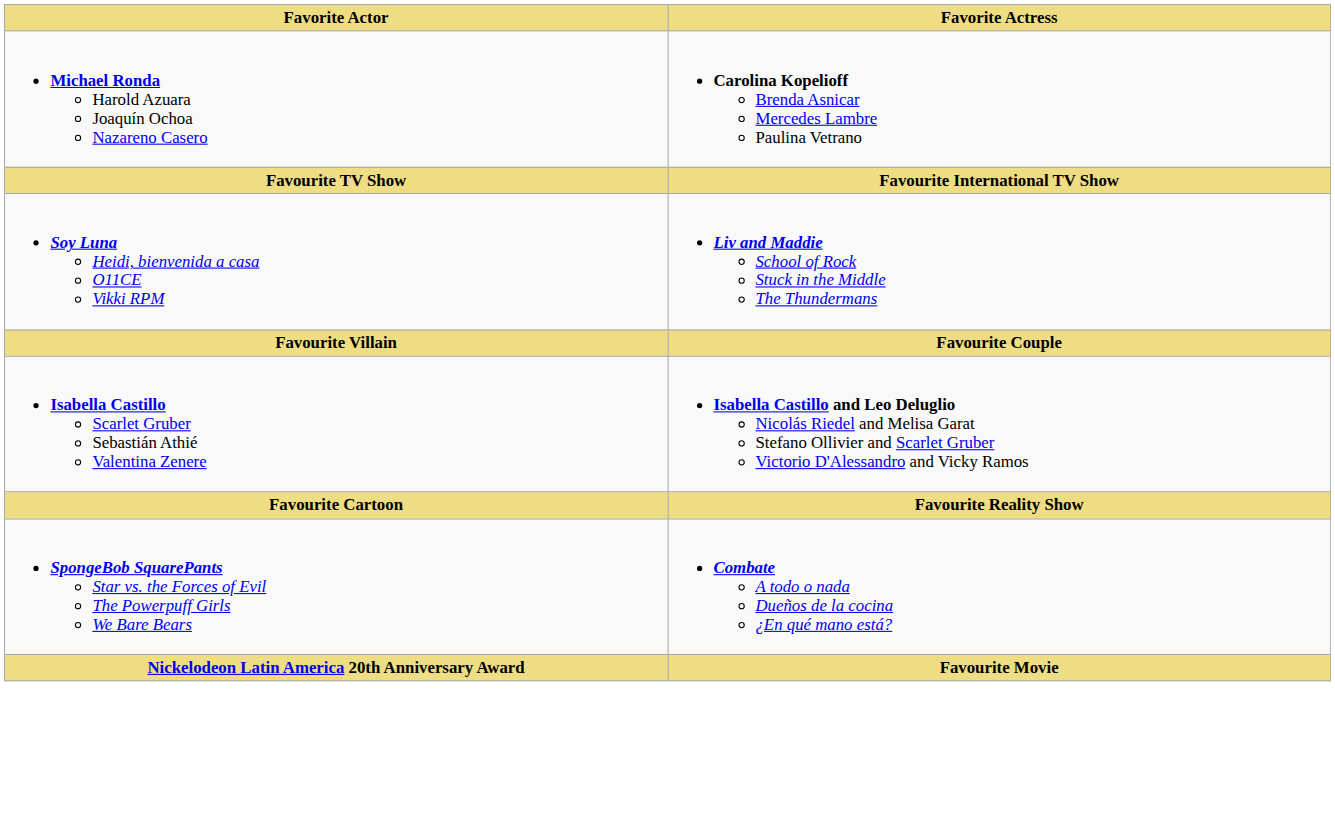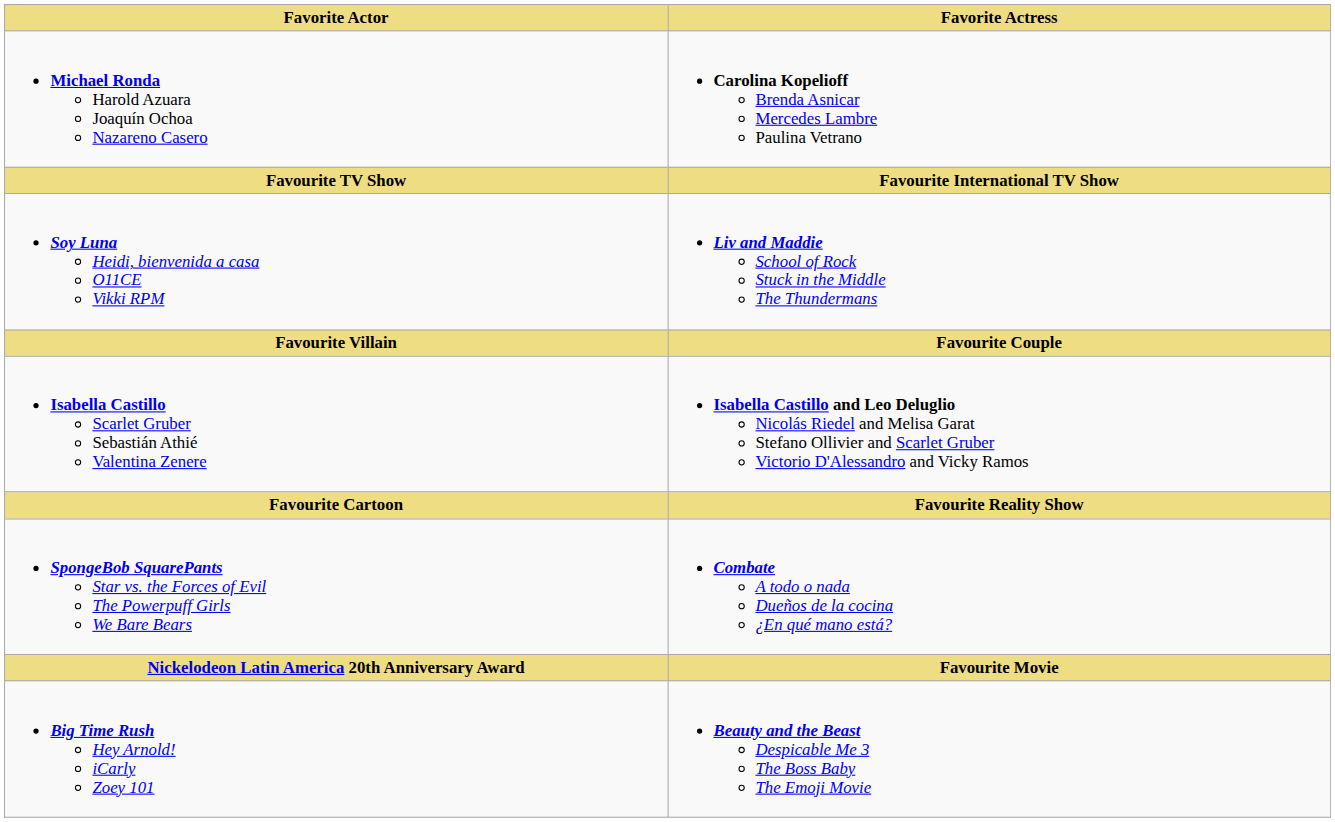+ row: Big Time Rush Hey Arnold! iCarly Zoey 101 | Beauty and the Beast Despicable Me 3 The Boss Baby The Emoji Movie
